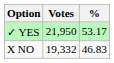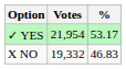✓ YES | Votes: 21,950 -> 21,954
